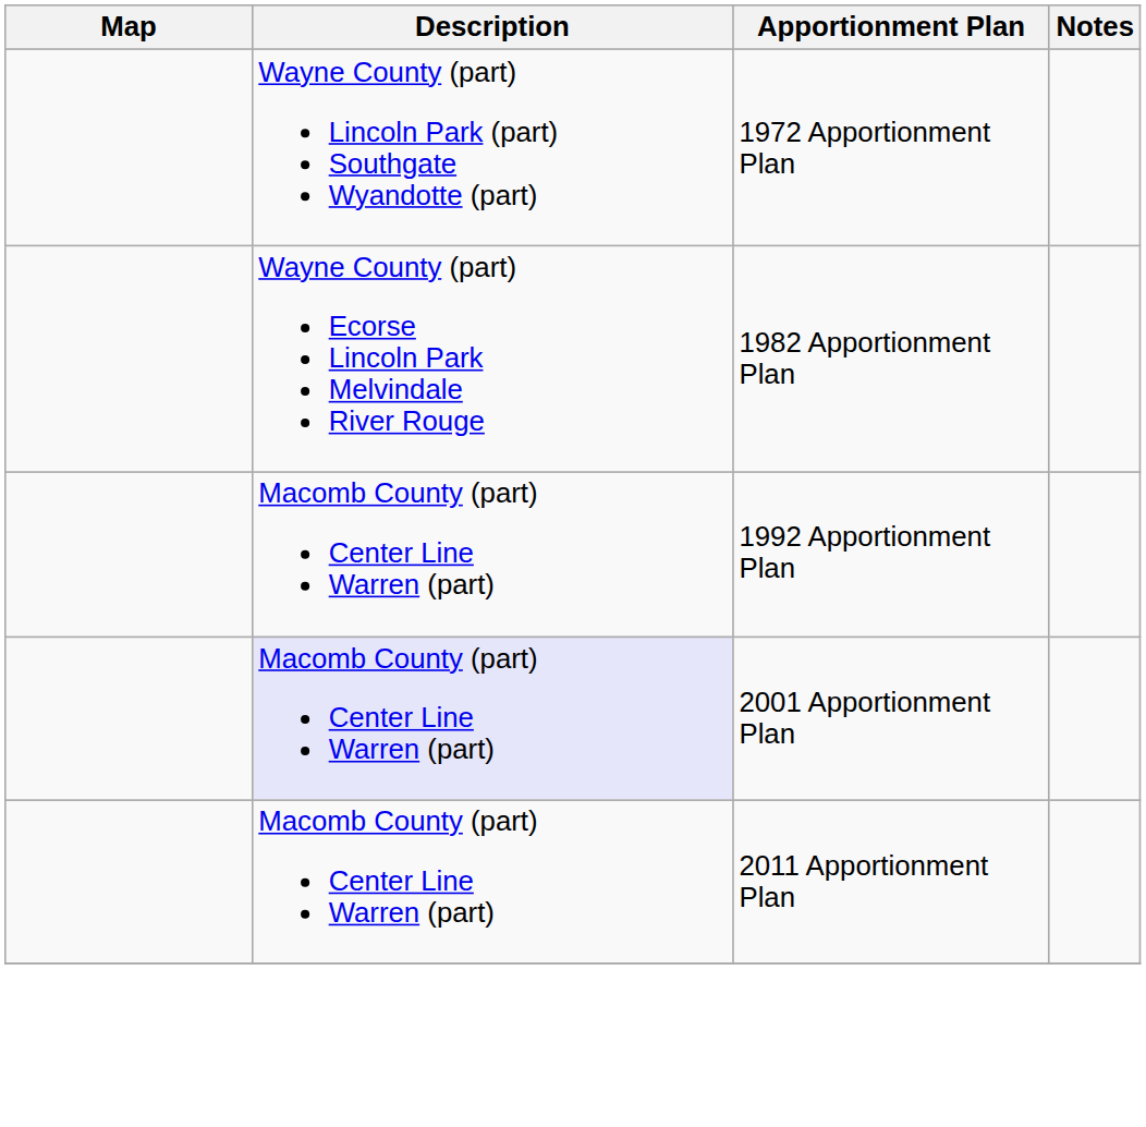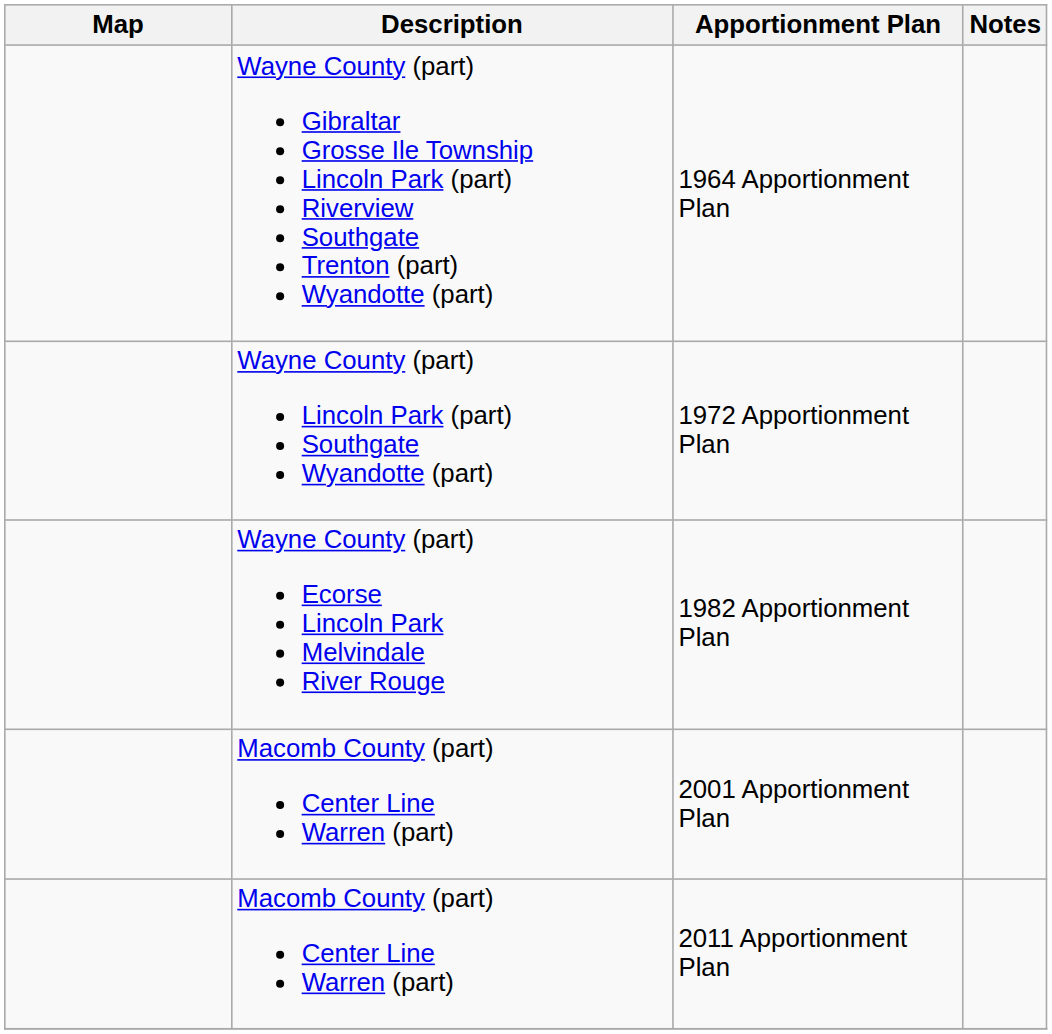+ row: Wayne County (part) Gibraltar Grosse Ile Township Lincoln Park (part) Riverview Southgate Trenton (part) Wyandotte (part) | 1964 Apportionment Plan
- row: Macomb County (part) Center Line Warren (part) | 1992 Apportionment Plan
2001 Apportionment Plan | Description: lavender background -> no background
